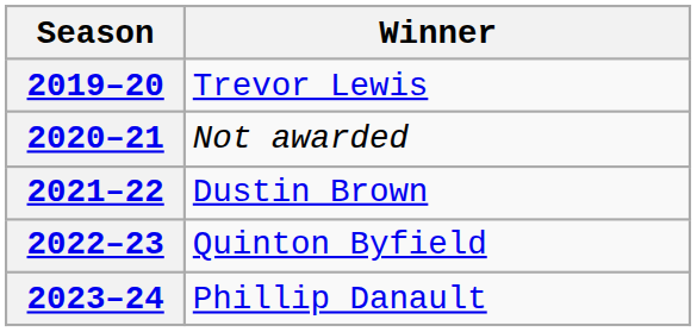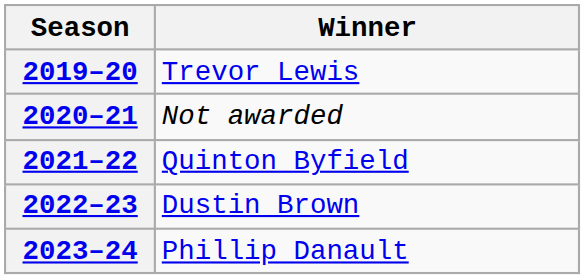2021–22 | Winner: Dustin Brown -> Quinton Byfield
2022–23 | Winner: Quinton Byfield -> Dustin Brown
